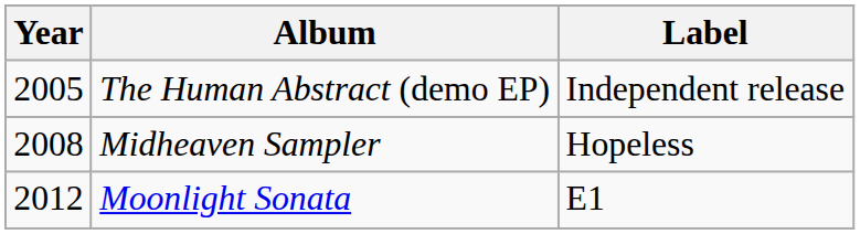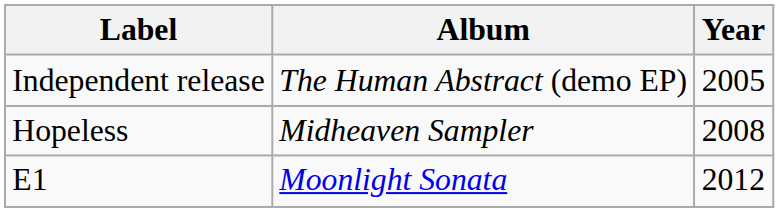columns swapped: Year <-> Label
